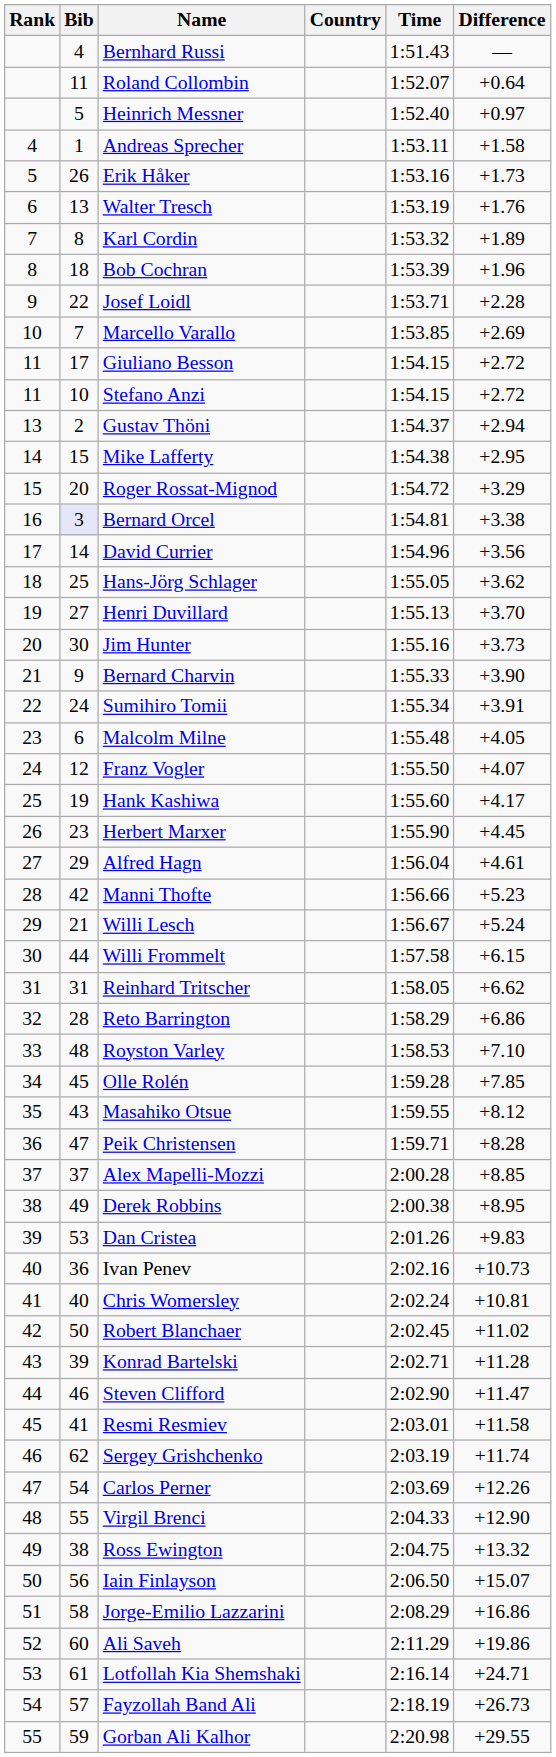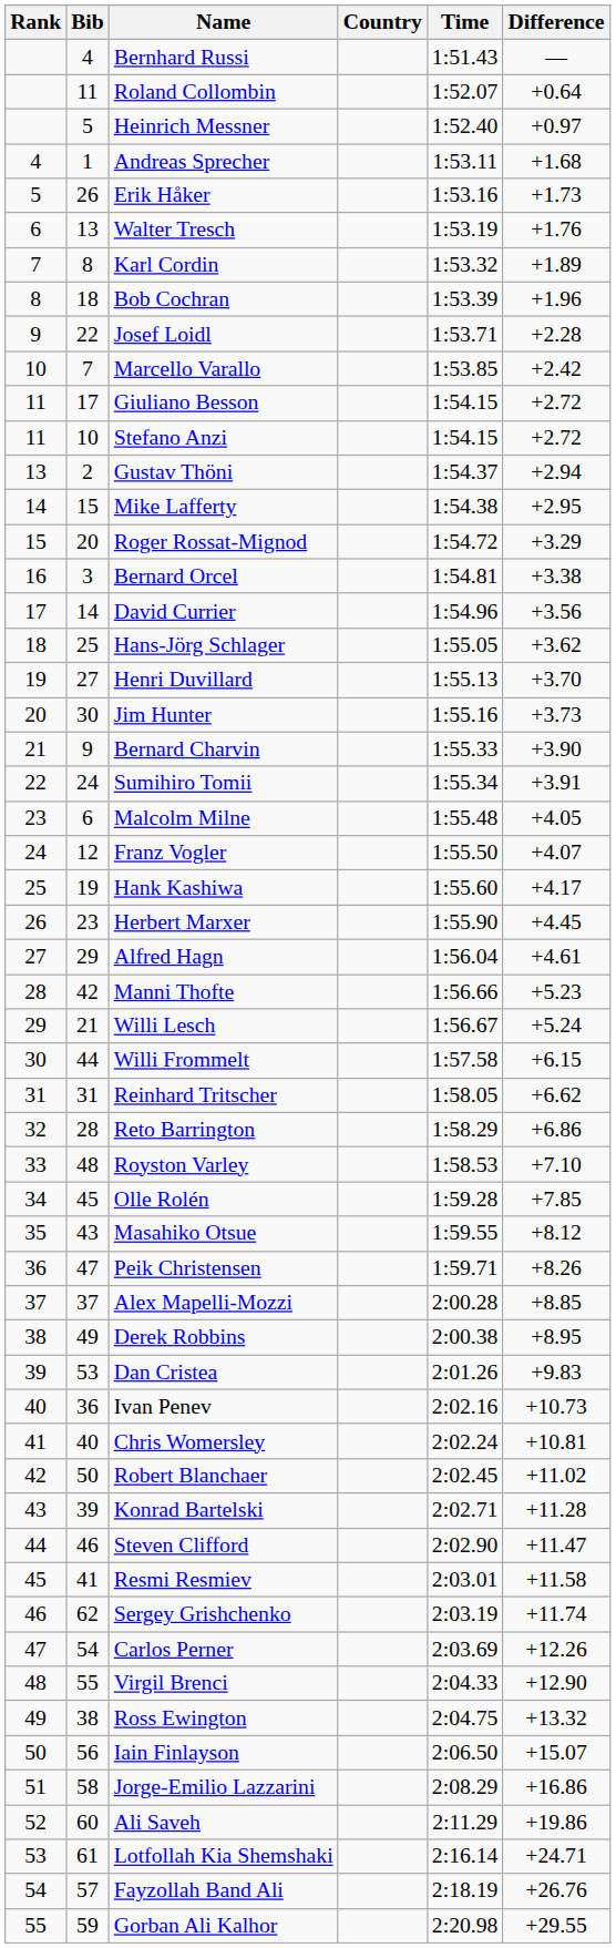Andreas Sprecher | Difference: +1.58 -> +1.68
Marcello Varallo | Difference: +2.69 -> +2.42
Bernard Orcel | Bib: lavender background -> no background
Peik Christensen | Difference: +8.28 -> +8.26
Fayzollah Band Ali | Difference: +26.73 -> +26.76
